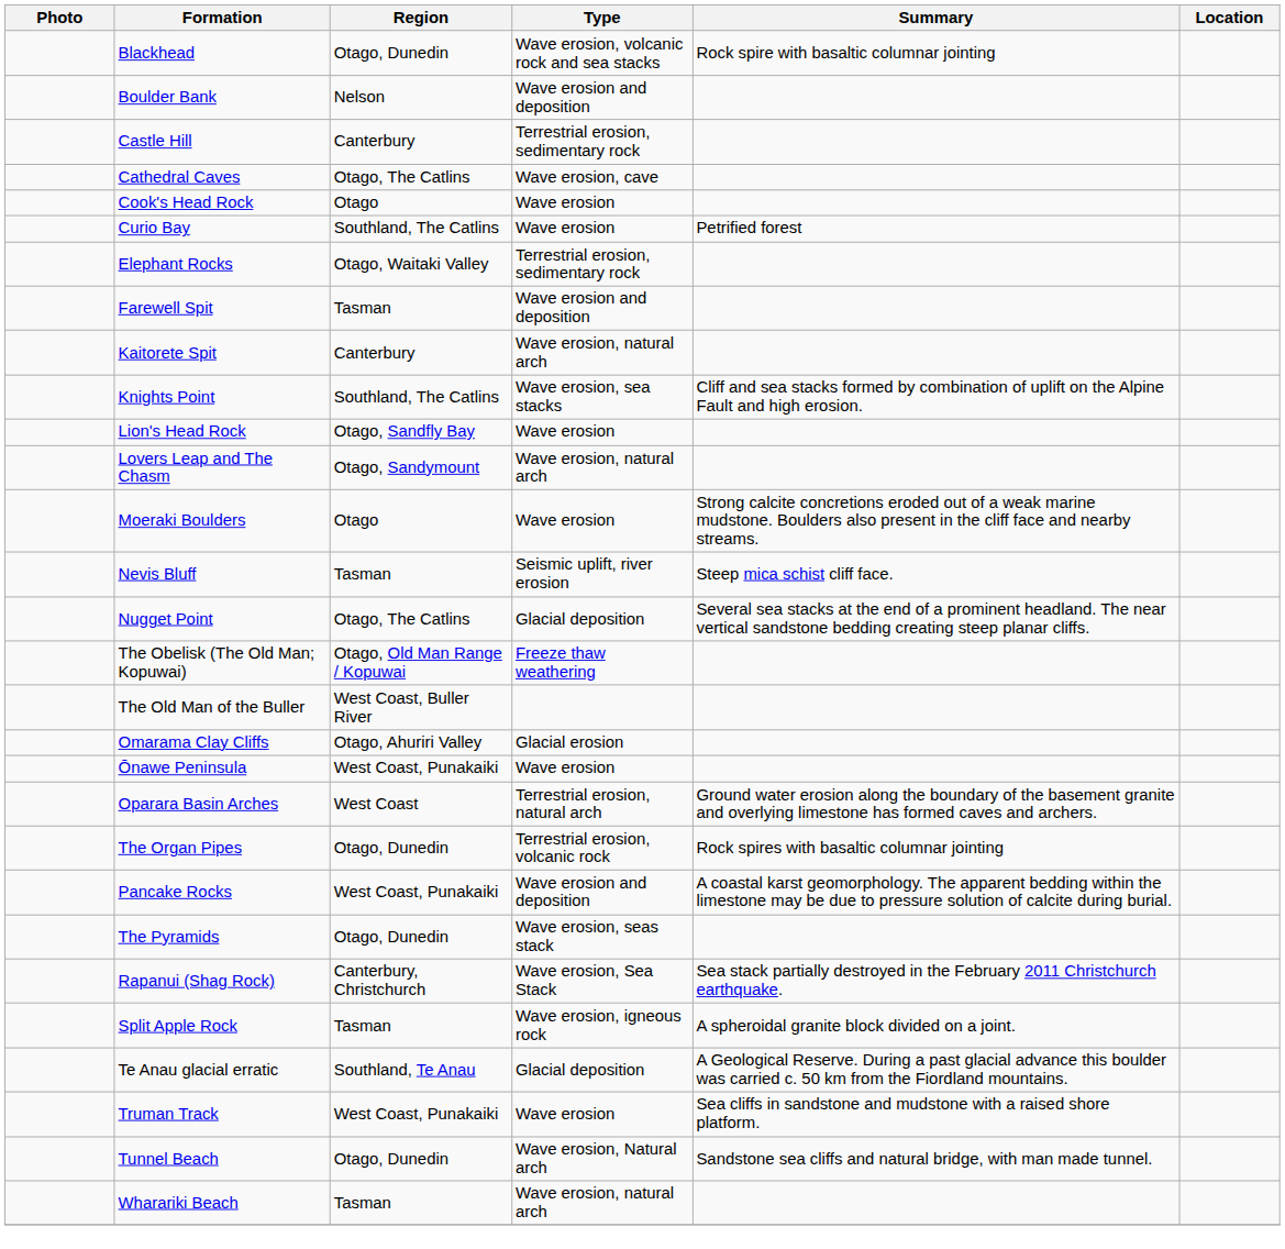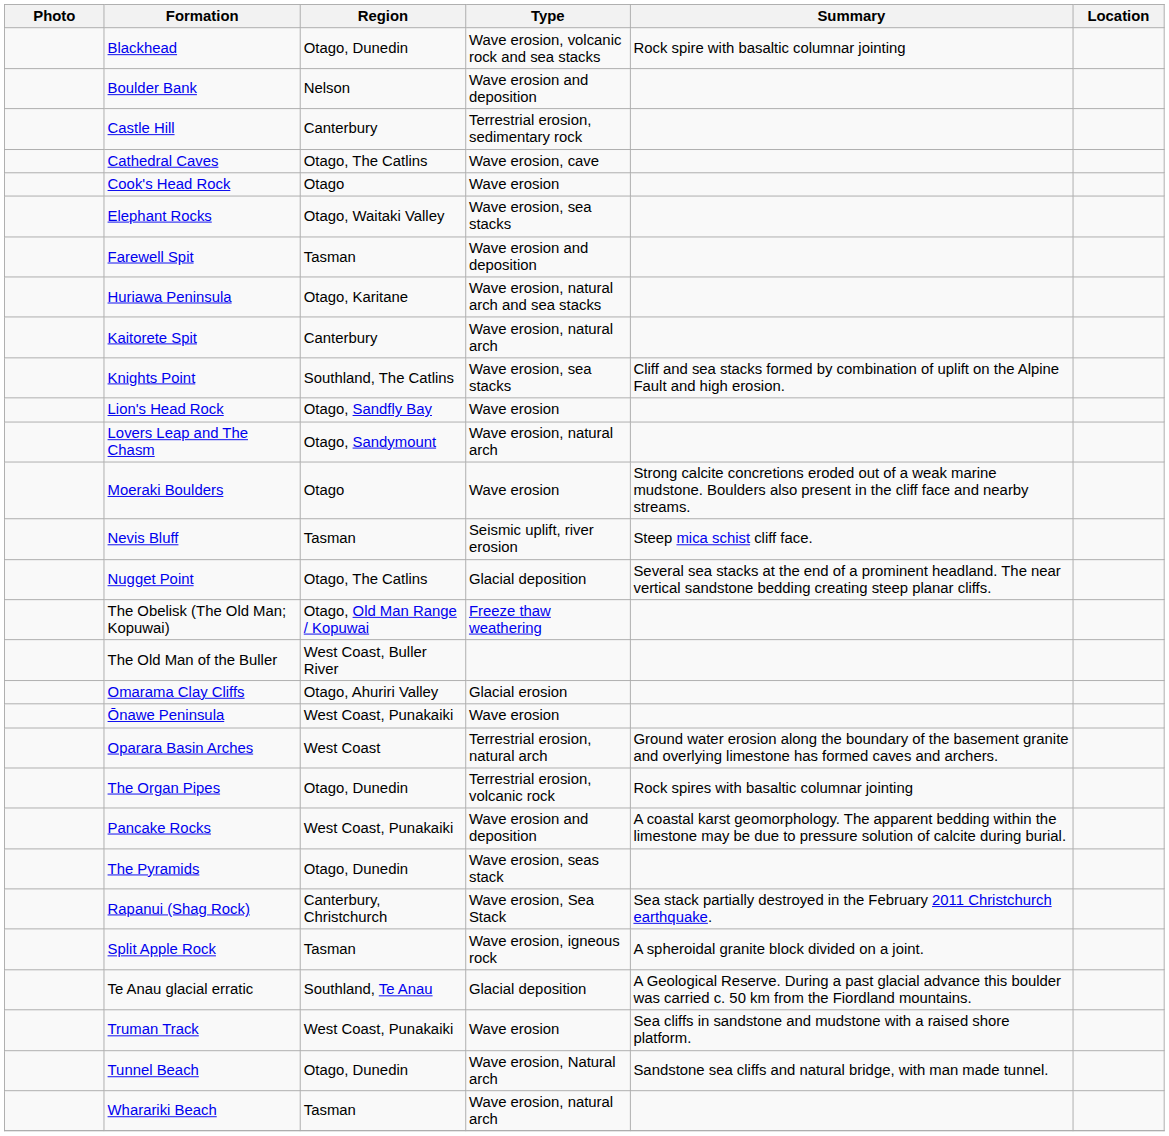- row: Curio Bay | Southland, The Catlins | Wave erosion | Petrified forest
Elephant Rocks | Type: Terrestrial erosion, sedimentary rock -> Wave erosion, sea stacks
+ row: Huriawa Peninsula | Otago, Karitane | Wave erosion, natural arch and sea stacks
